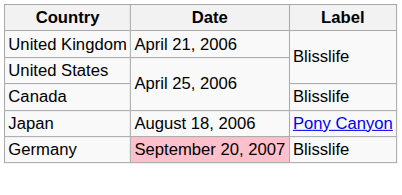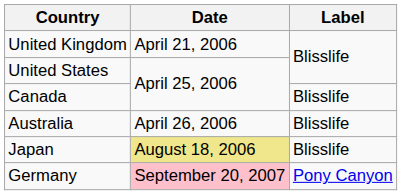+ row: Australia | April 26, 2006 | Blisslife
Japan | Date: no background -> khaki background
Japan | Label: Pony Canyon -> Blisslife
Germany | Label: Blisslife -> Pony Canyon
